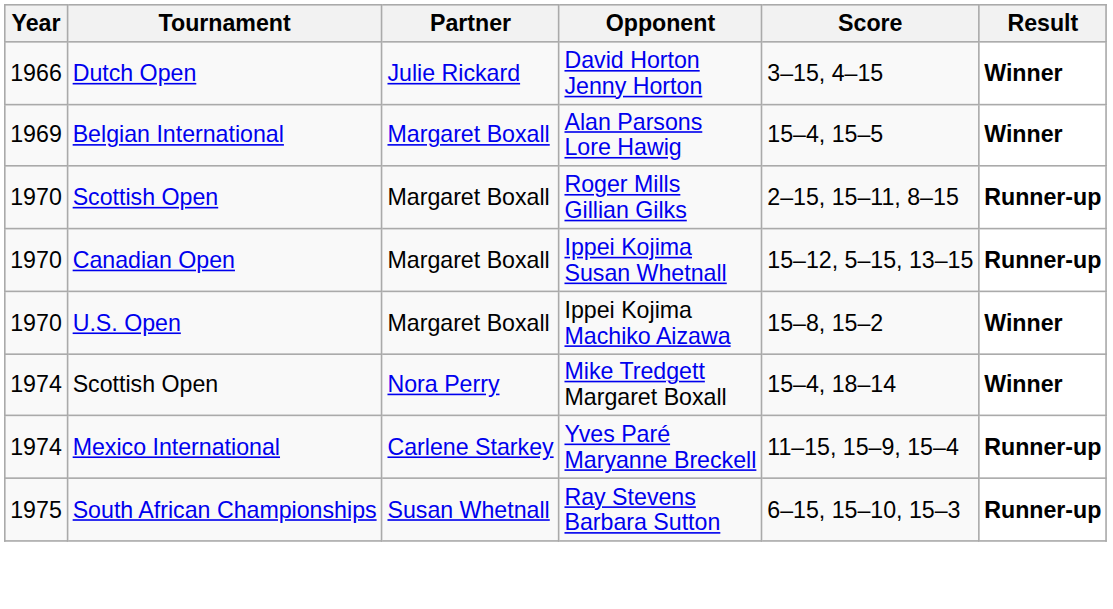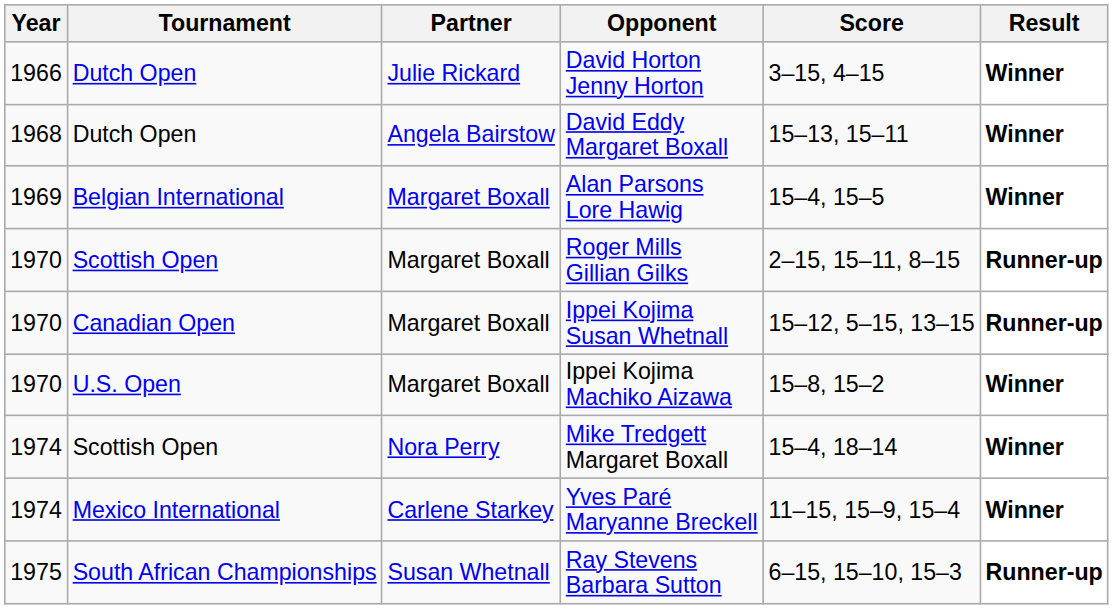+ row: 1968 | Dutch Open | Angela Bairstow | David Eddy Margaret Boxall | 15–13, 15–11 | Winner
Yves Paré Maryanne Breckell | Result: Runner-up -> Winner
